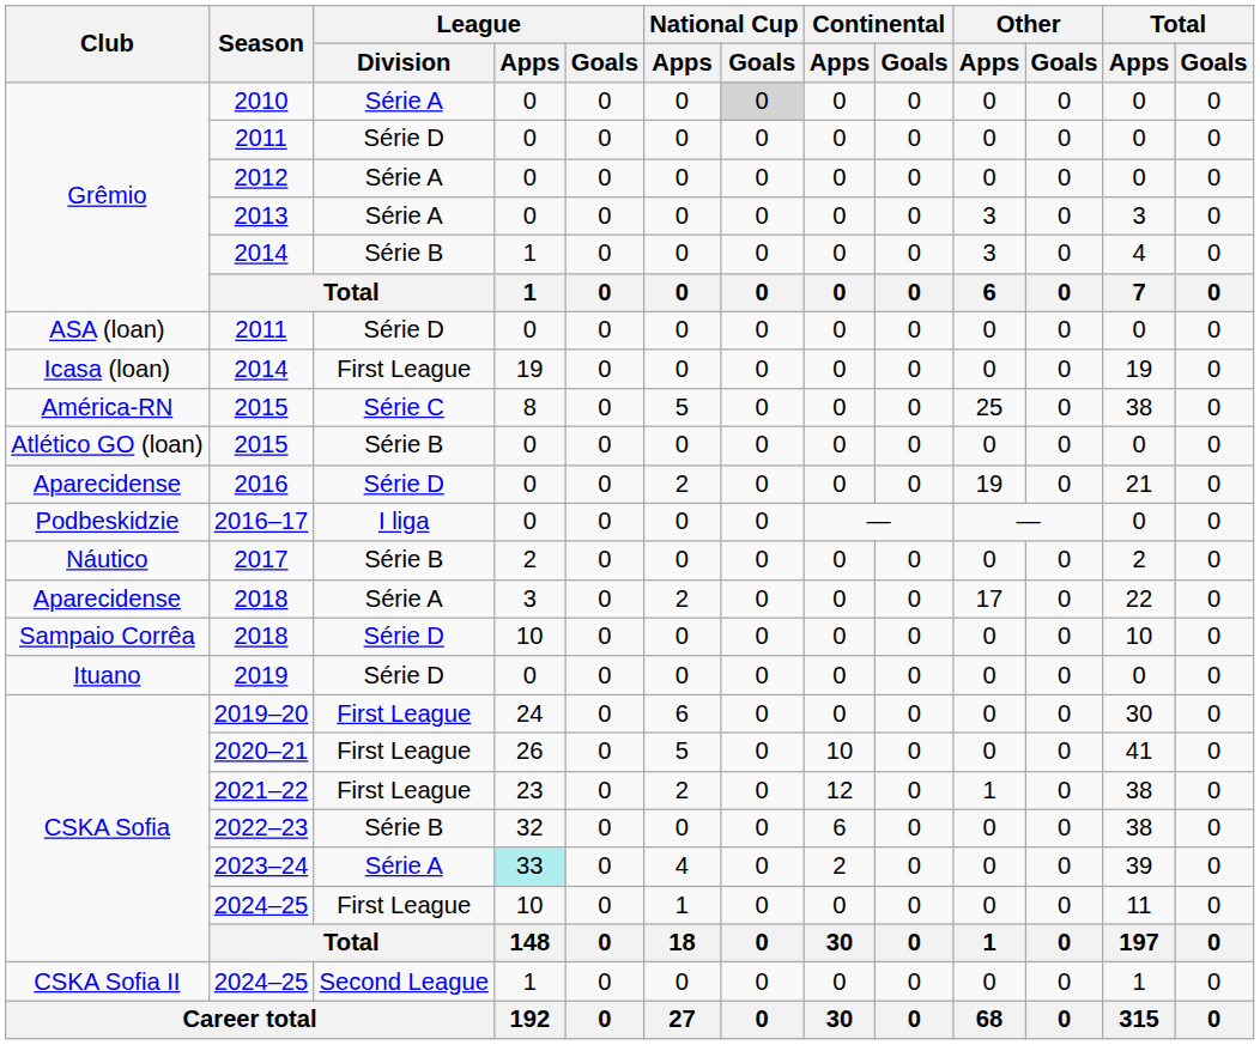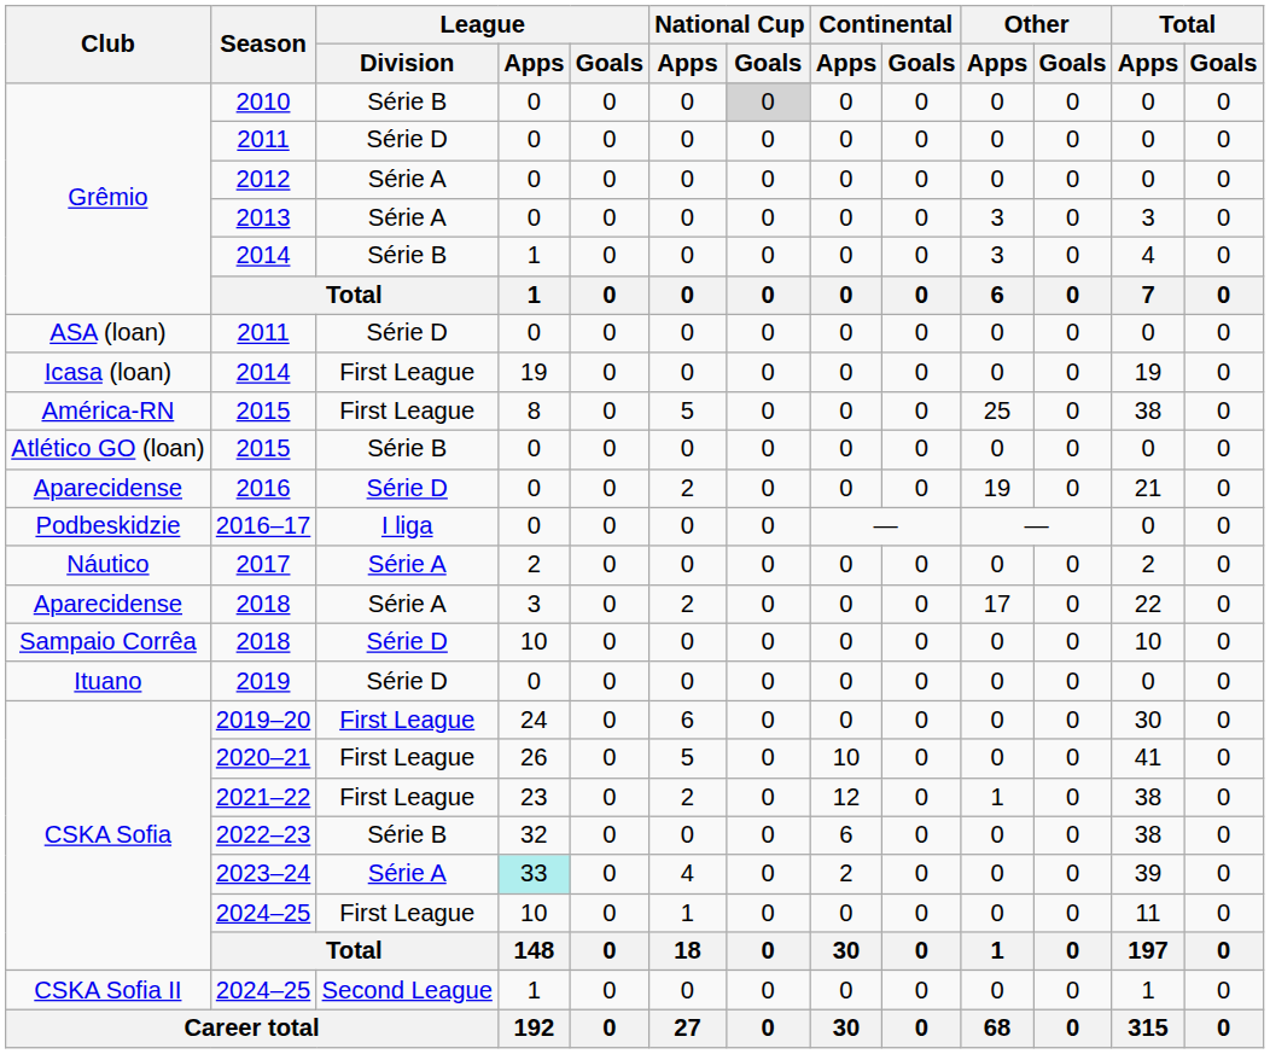2010 | League / Division: Série A -> Série B
América-RN / 2015 | League / Division: Série C -> First League
2017 | League / Division: Série B -> Série A
